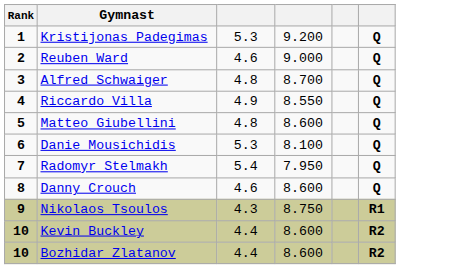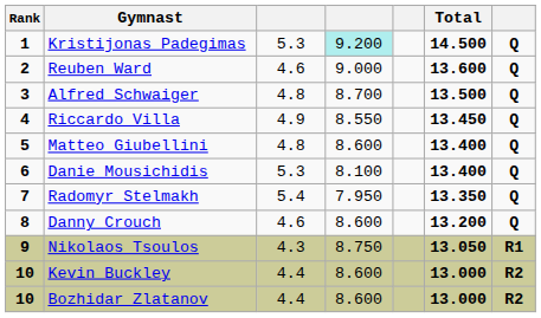+ column: Total | 14.500 | 13.600 | 13.500 | 13.450 | 13.400 | 13.400 | 13.350 | 13.200 | 13.050 | 13.000 | 13.000
Kristijonas Padegimas | column 4: no background -> paleturquoise background
